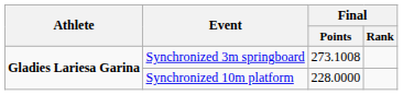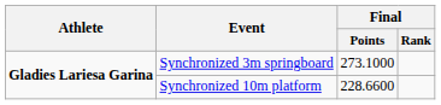Synchronized 3m springboard | Final / Points: 273.1008 -> 273.1000
Synchronized 10m platform | Final / Points: 228.0000 -> 228.6600
